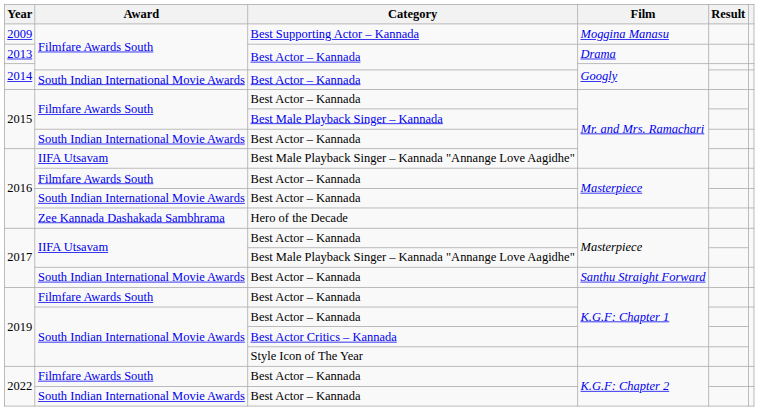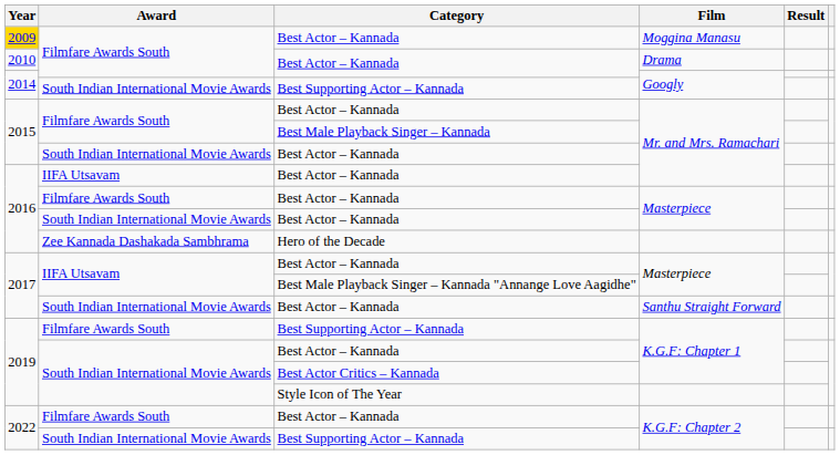Moggina Manasu | Year: no background -> gold background
Moggina Manasu | Category: Best Supporting Actor – Kannada -> Best Actor – Kannada
Drama | Year: 2013 -> 2010
South Indian International Movie Awards / Googly | Category: Best Actor – Kannada -> Best Supporting Actor – Kannada
IIFA Utsavam / Mr. and Mrs. Ramachari | Category: Best Male Playback Singer – Kannada "Annange Love Aagidhe" -> Best Actor – Kannada
Filmfare Awards South / K.G.F: Chapter 1 | Category: Best Actor – Kannada -> Best Supporting Actor – Kannada
South Indian International Movie Awards / K.G.F: Chapter 2 | Category: Best Actor – Kannada -> Best Supporting Actor – Kannada
